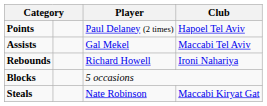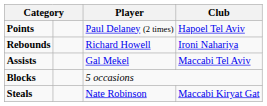rows swapped: Rebounds <-> Assists
